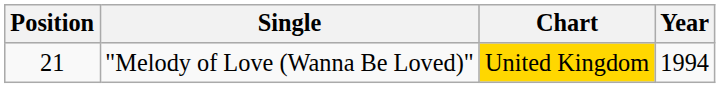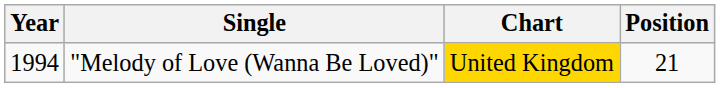columns swapped: Year <-> Position
